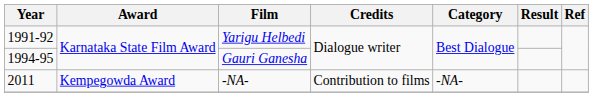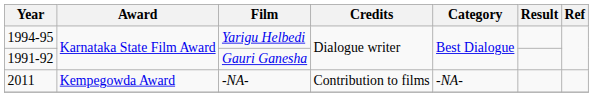Yarigu Helbedi | Year: 1991-92 -> 1994-95
Gauri Ganesha | Year: 1994-95 -> 1991-92
